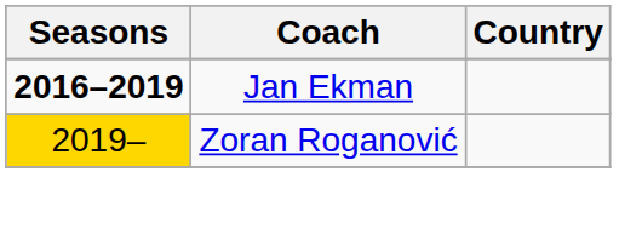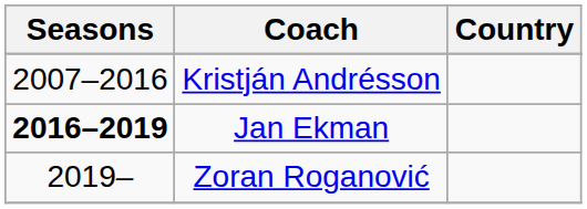+ row: 2007–2016 | Kristján Andrésson
Zoran Roganović | Seasons: gold background -> no background
